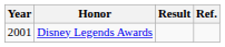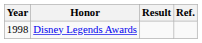Disney Legends Awards | Year: 2001 -> 1998
